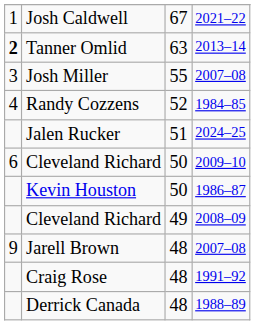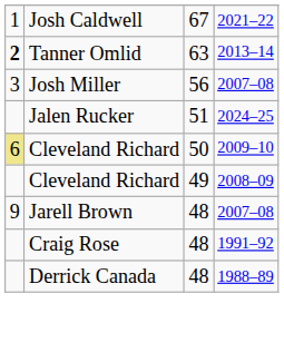Josh Miller | column 3: 55 -> 56
- row: 4 | Randy Cozzens | 52 | 1984–85
Cleveland Richard / 2009–10 | column 1: no background -> khaki background
- row: Kevin Houston | 50 | 1986–87
